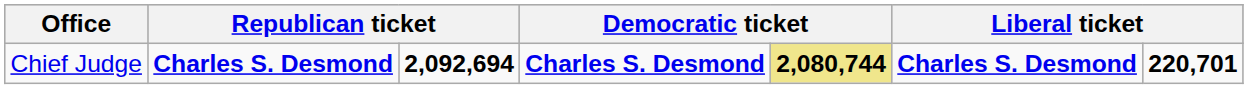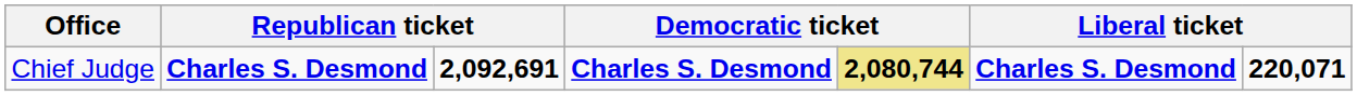Chief Judge | column 3: 2,092,694 -> 2,092,691
Chief Judge | column 7: 220,701 -> 220,071
